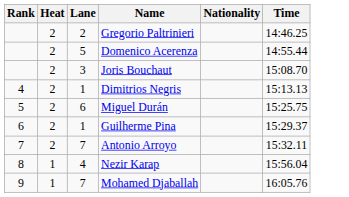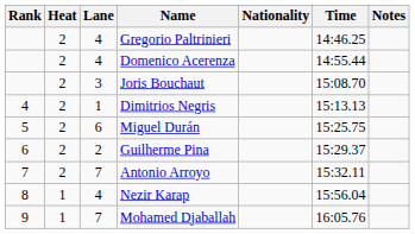+ column: Notes
Gregorio Paltrinieri | Lane: 2 -> 4
Domenico Acerenza | Lane: 5 -> 4
Guilherme Pina | Lane: 1 -> 2
